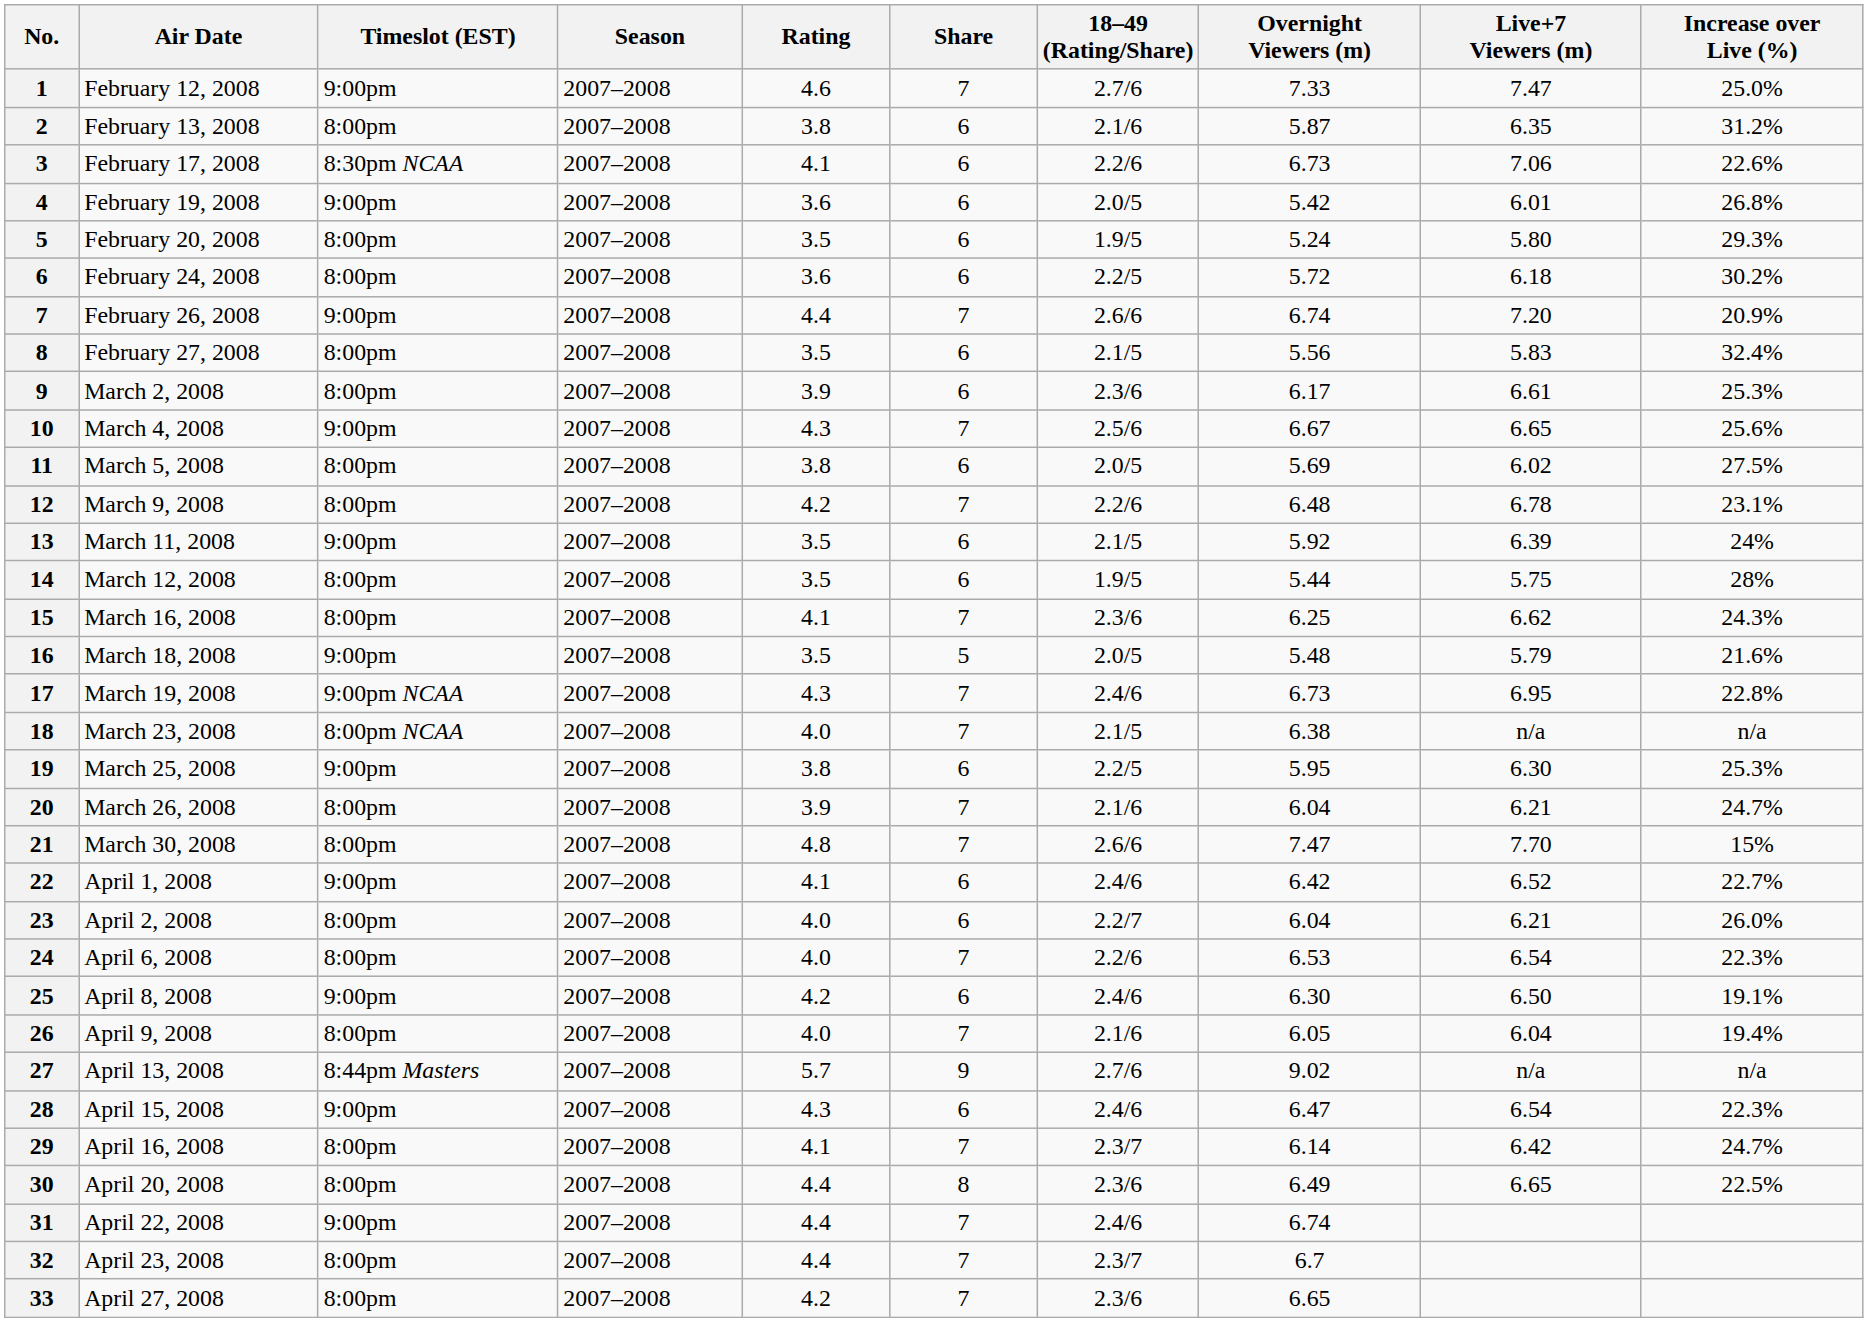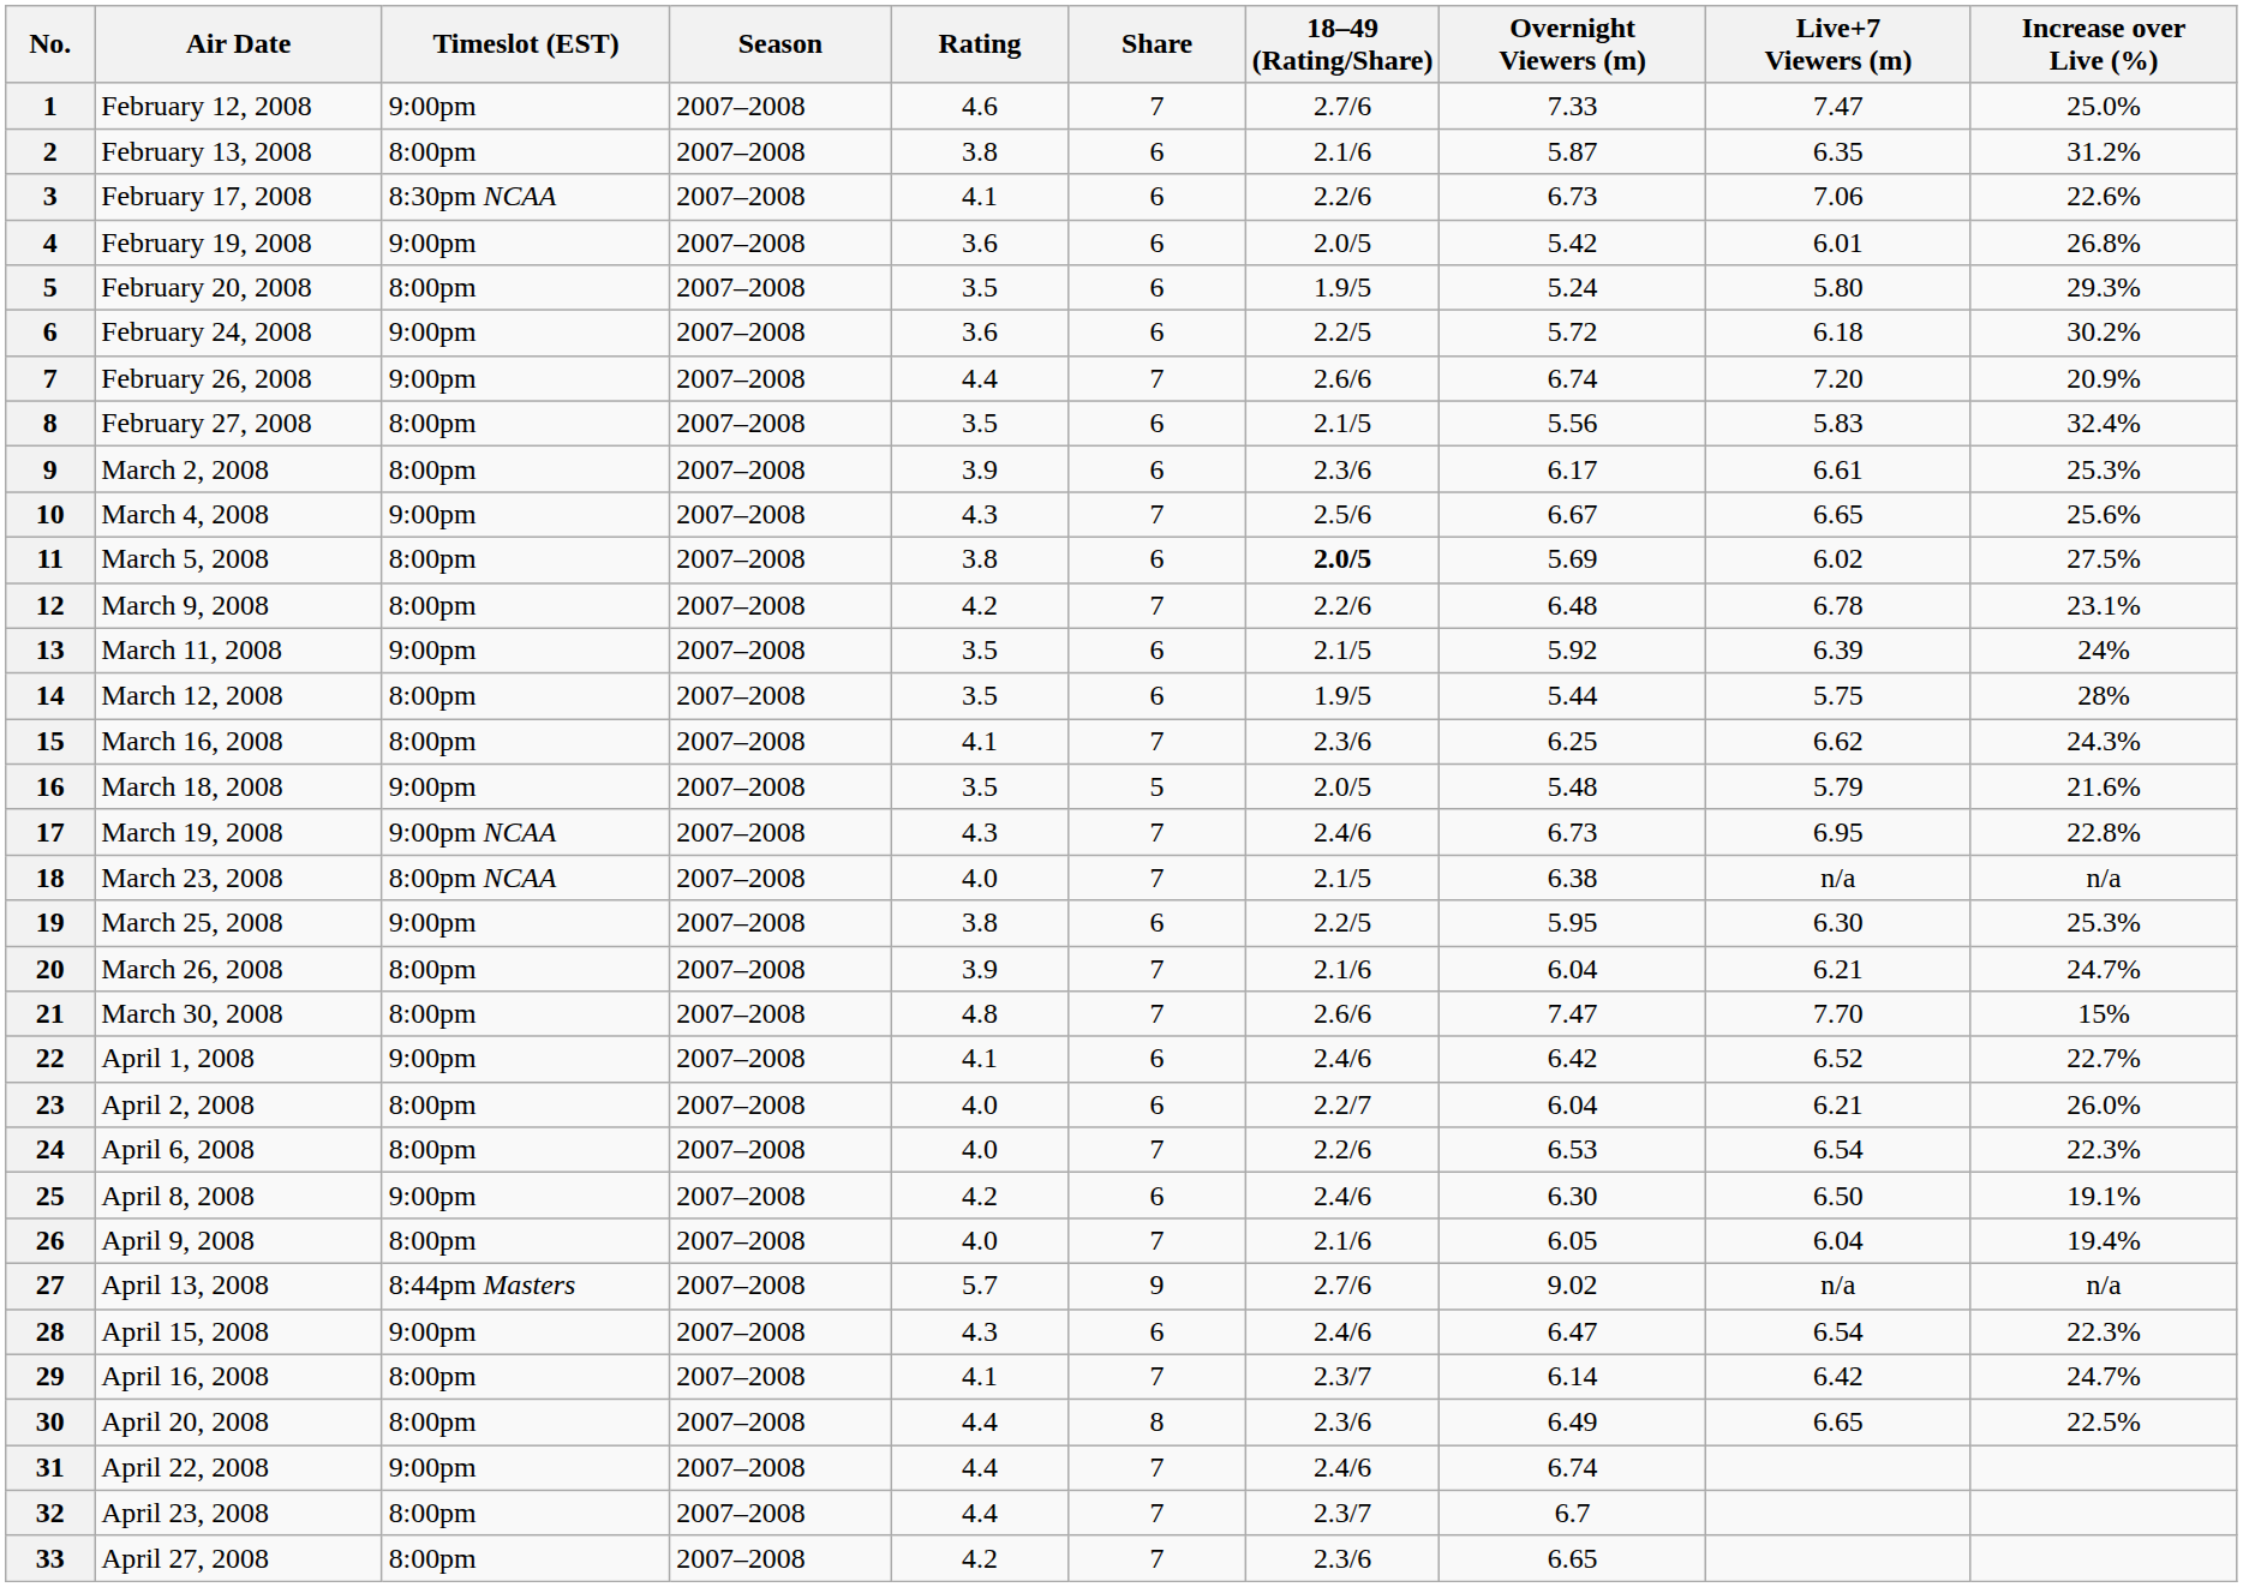February 24, 2008 | Timeslot (EST): 8:00pm -> 9:00pm
March 5, 2008 | 18–49 (Rating/Share): normal -> bold
